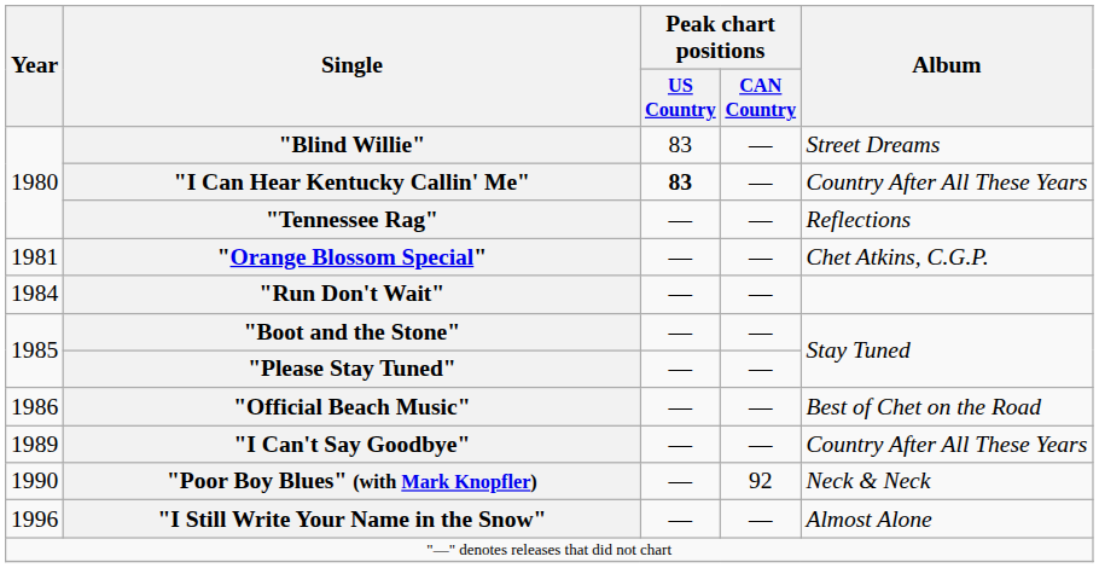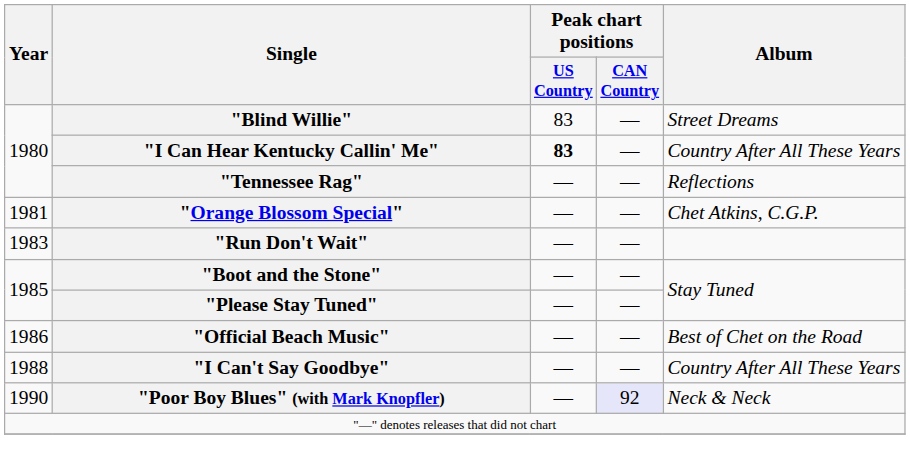"Run Don't Wait" | Year: 1984 -> 1983
"I Can't Say Goodbye" | Year: 1989 -> 1988
"Poor Boy Blues" (with Mark Knopfler) | Peak chart positions / CAN Country: no background -> lavender background
- row: 1996 | "I Still Write Your Name in the Snow" | — | — | Almost Alone
